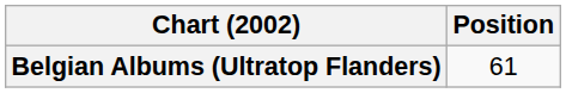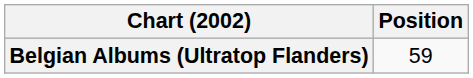Belgian Albums (Ultratop Flanders) | Position: 61 -> 59
